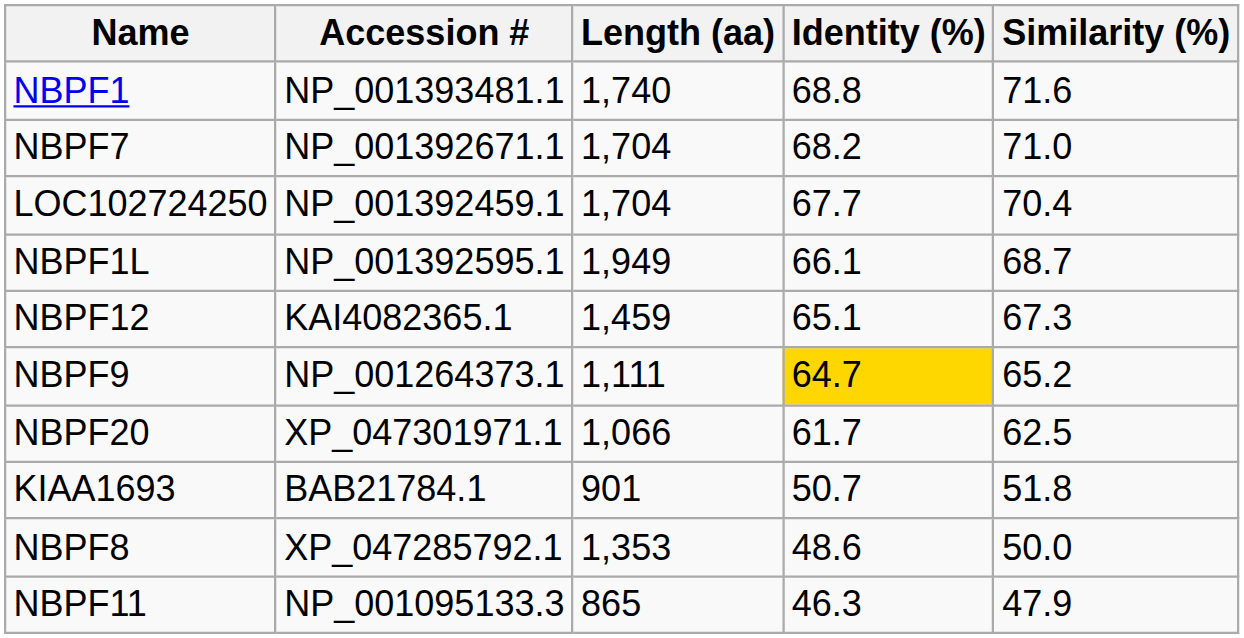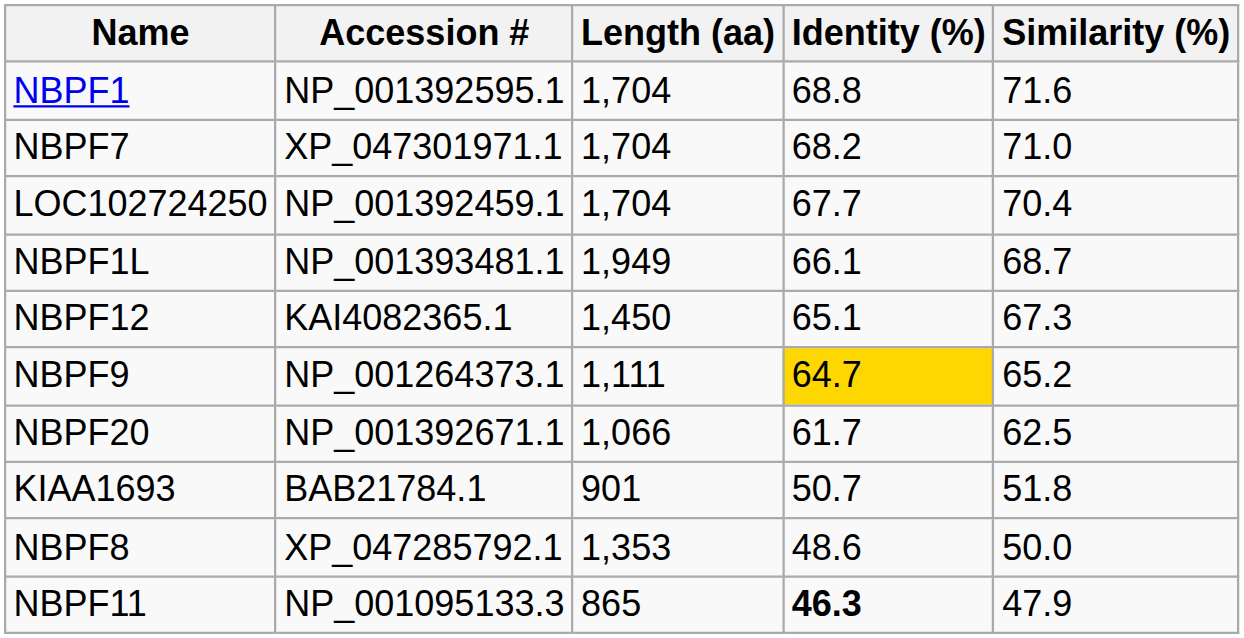NBPF1 | Accession #: NP_001393481.1 -> NP_001392595.1
NBPF1 | Length (aa): 1,740 -> 1,704
NBPF7 | Accession #: NP_001392671.1 -> XP_047301971.1
NBPF1L | Accession #: NP_001392595.1 -> NP_001393481.1
NBPF12 | Length (aa): 1,459 -> 1,450
NBPF20 | Accession #: XP_047301971.1 -> NP_001392671.1
NBPF11 | Identity (%): normal -> bold
